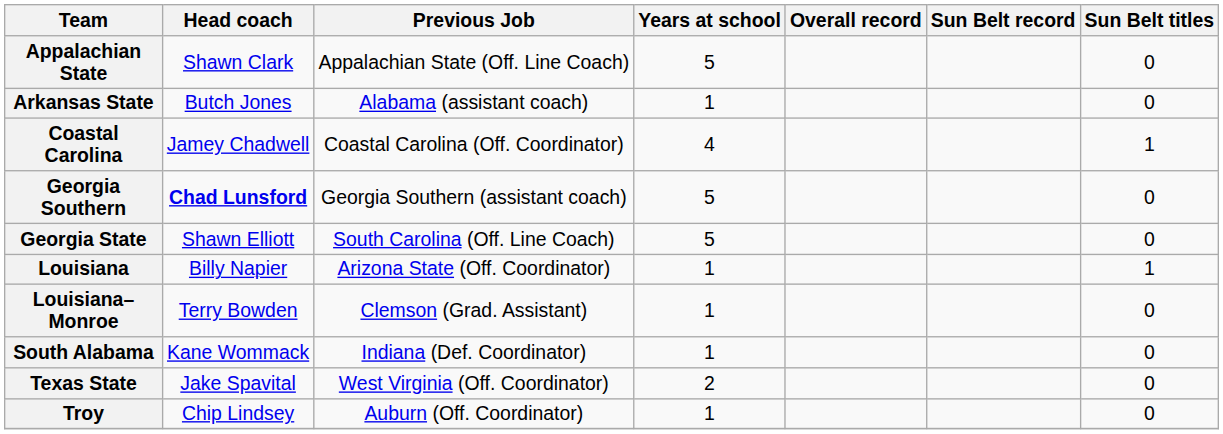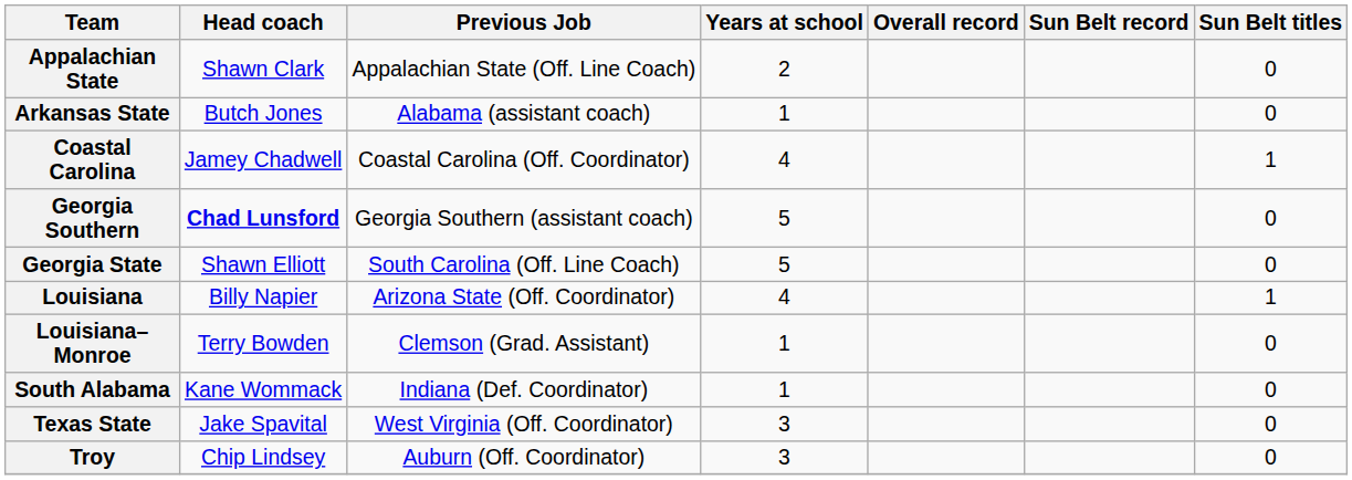Appalachian State | Years at school: 5 -> 2
Louisiana | Years at school: 1 -> 4
Texas State | Years at school: 2 -> 3
Troy | Years at school: 1 -> 3
